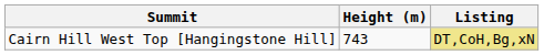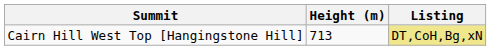Cairn Hill West Top [Hangingstone Hill] | Height (m): 743 -> 713
